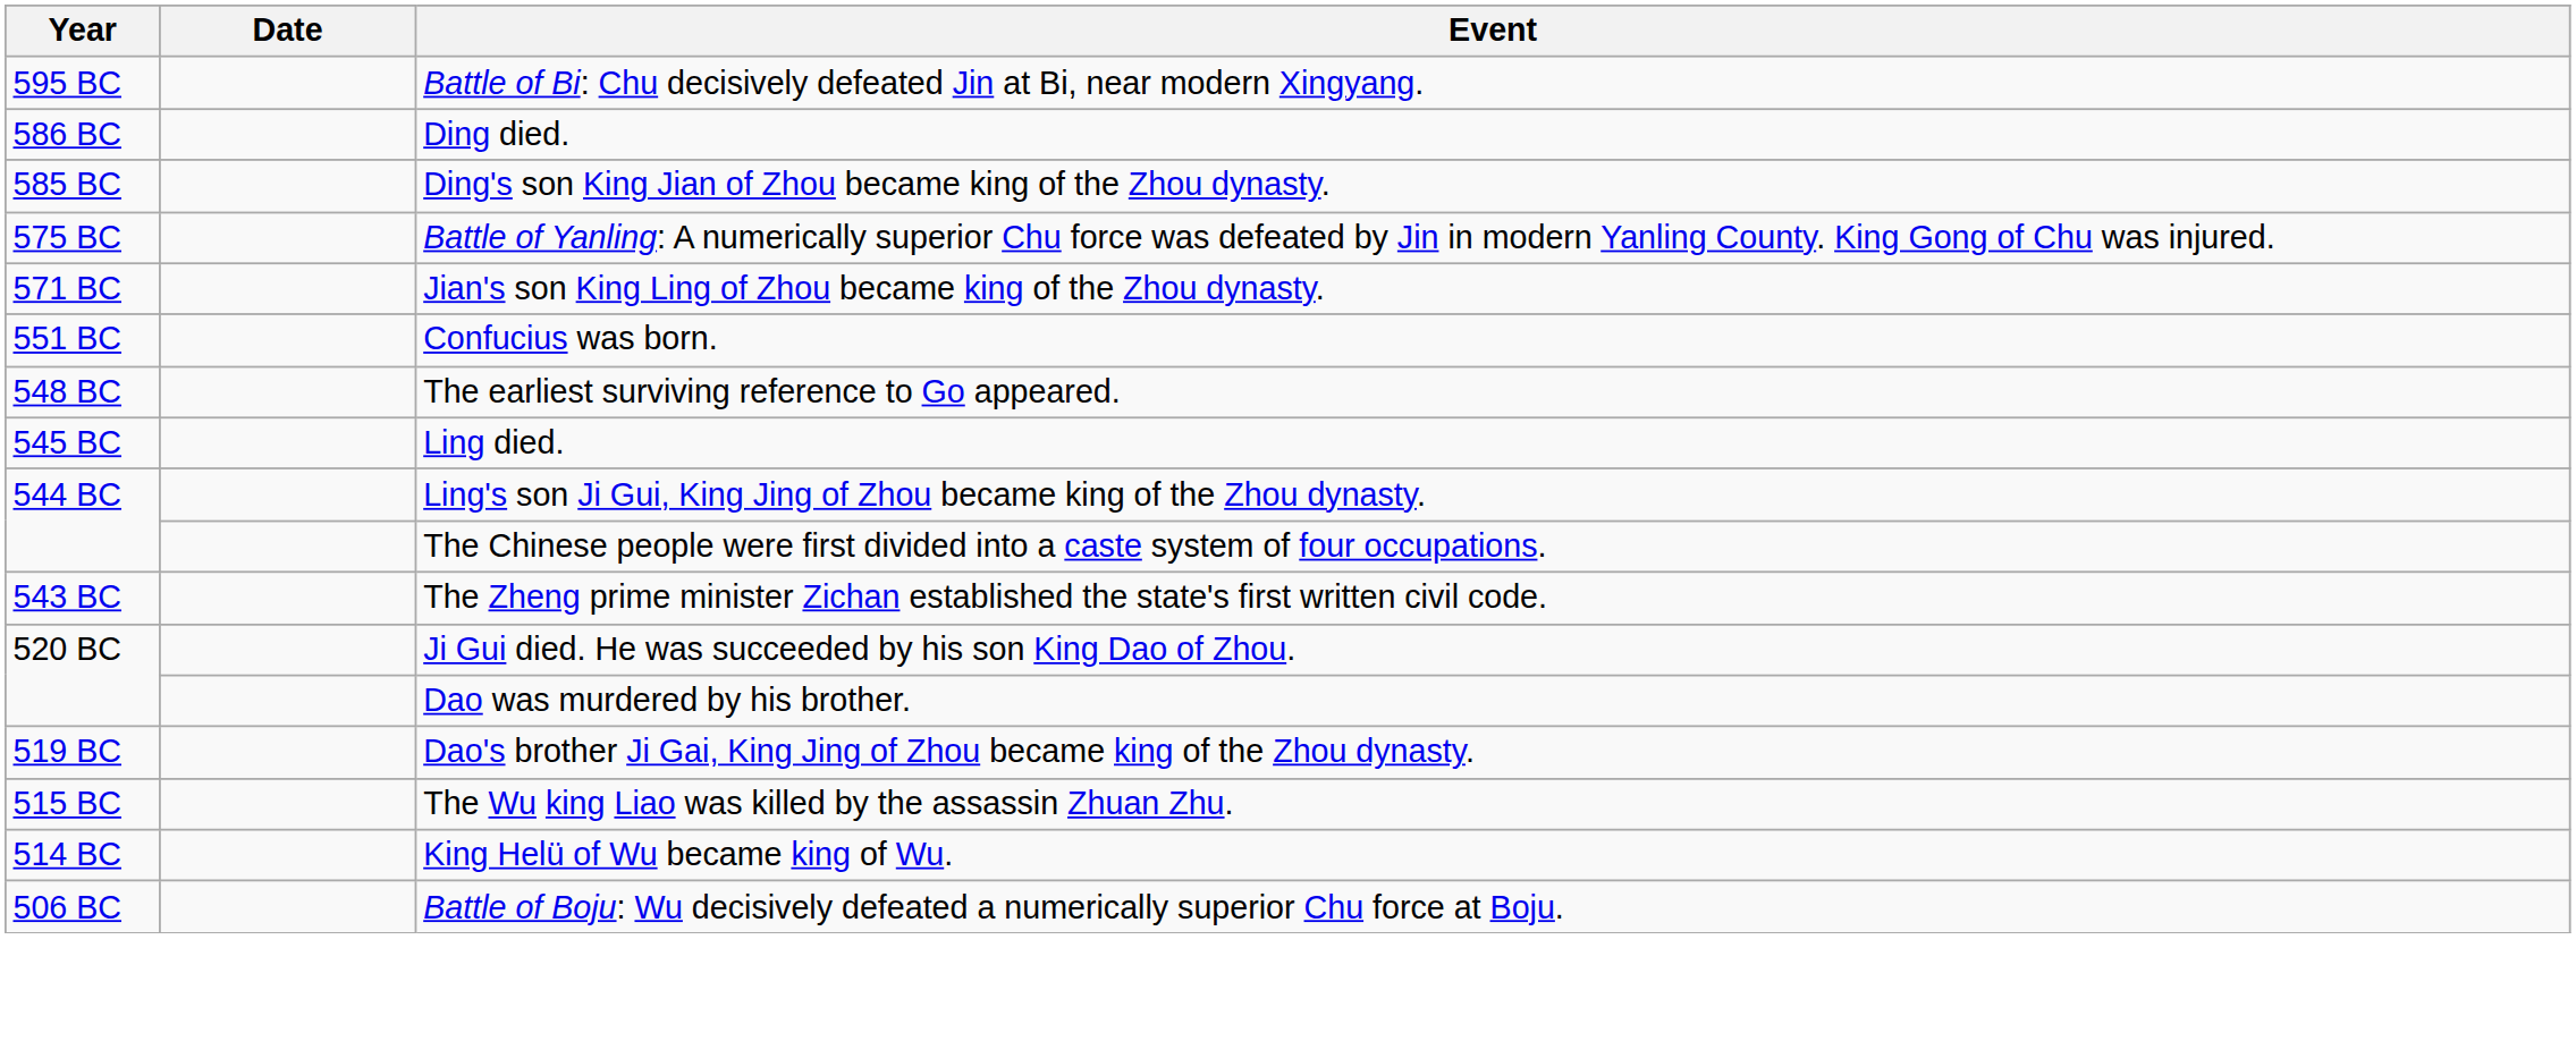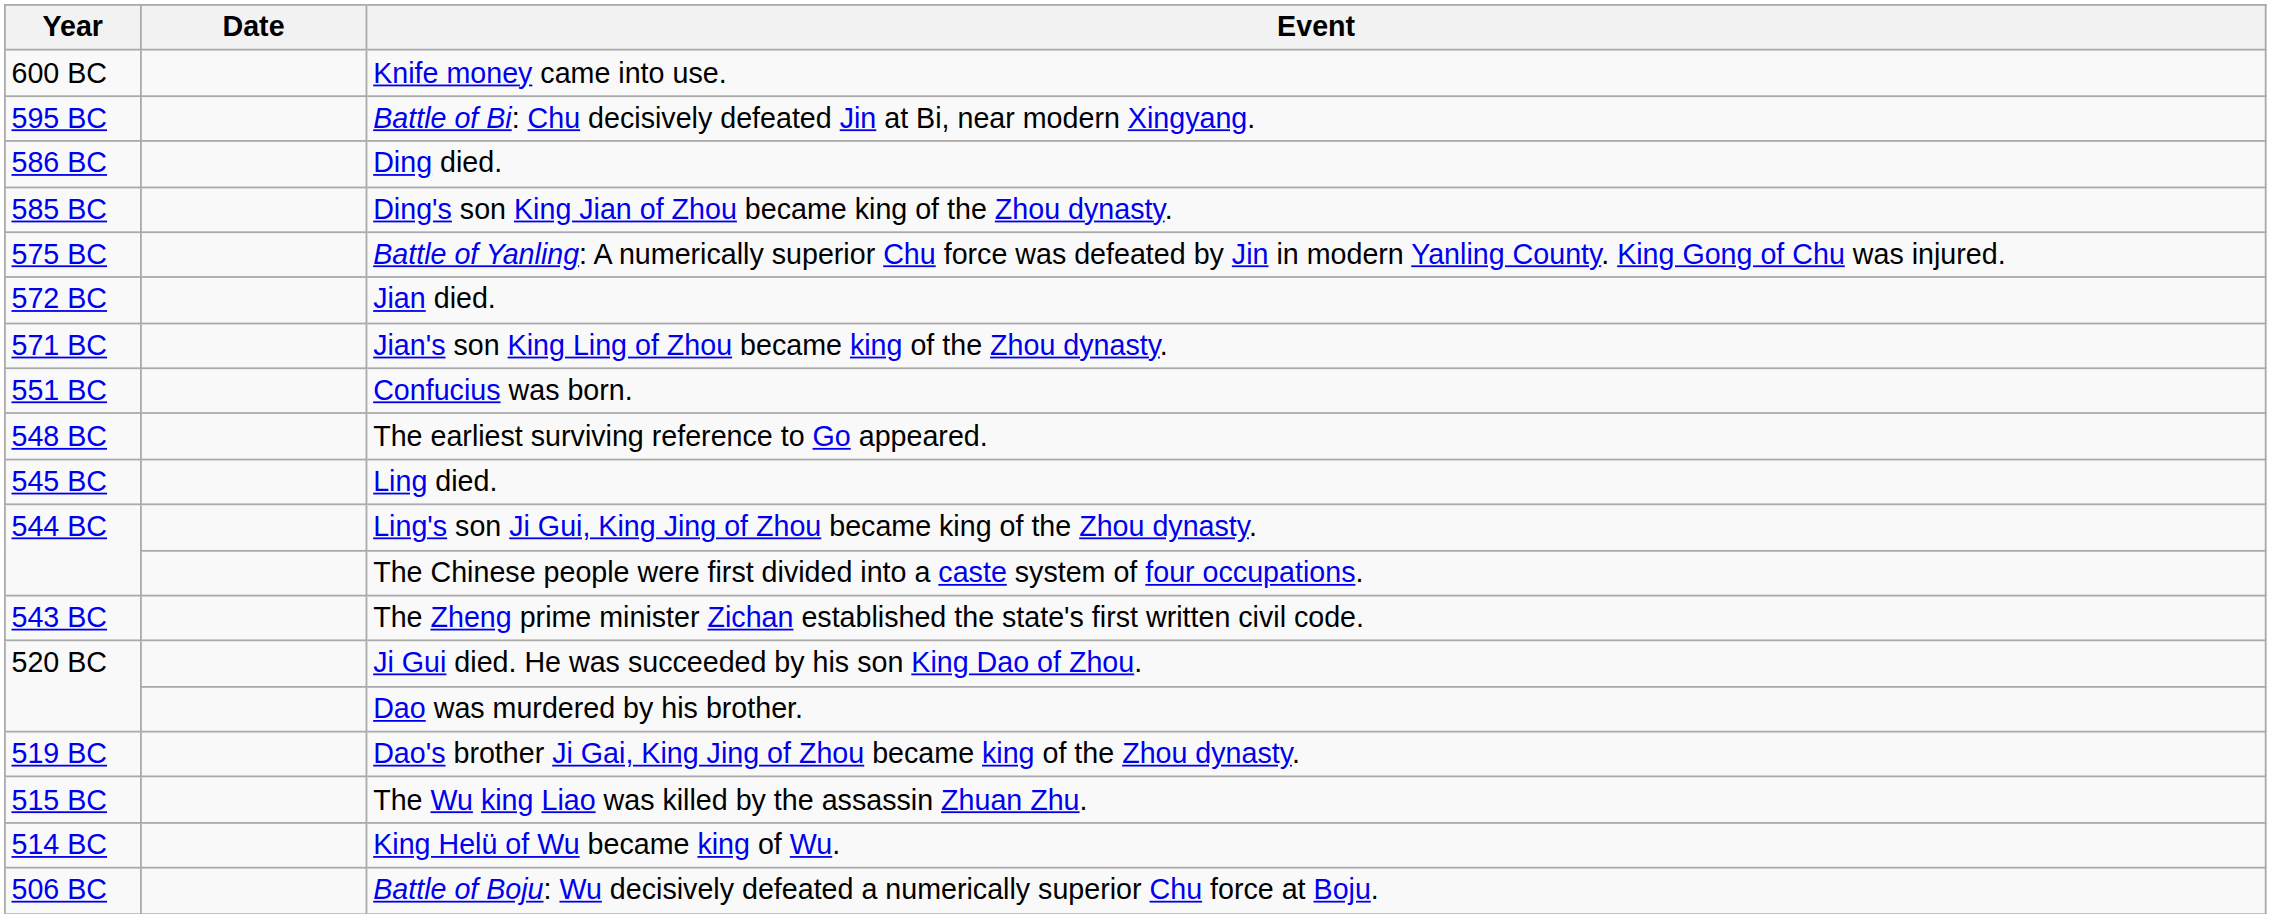+ row: 600 BC | Knife money came into use.
+ row: 572 BC | Jian died.
